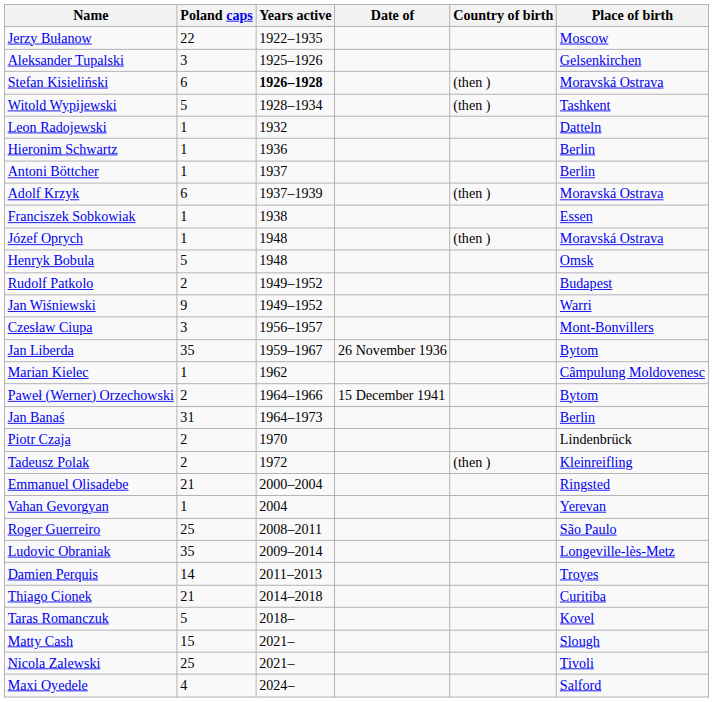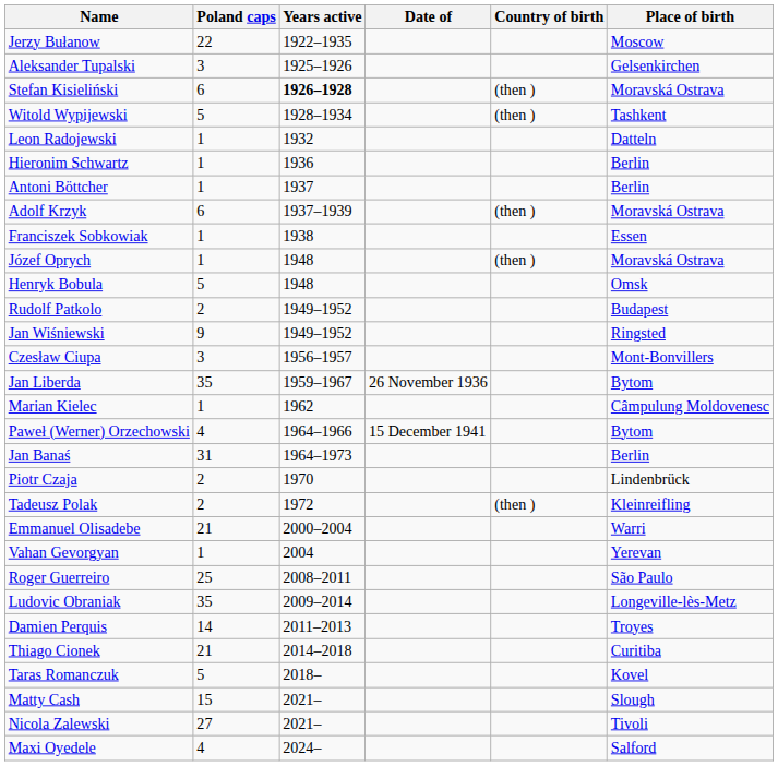Jan Wiśniewski | Place of birth: Warri -> Ringsted
Paweł (Werner) Orzechowski | Poland caps: 2 -> 4
Emmanuel Olisadebe | Place of birth: Ringsted -> Warri
Nicola Zalewski | Poland caps: 25 -> 27
